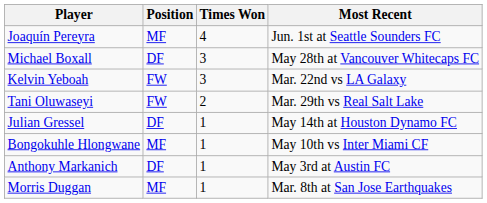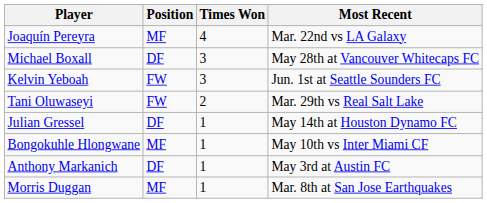Joaquín Pereyra | Most Recent: Jun. 1st at Seattle Sounders FC -> Mar. 22nd vs LA Galaxy
Kelvin Yeboah | Most Recent: Mar. 22nd vs LA Galaxy -> Jun. 1st at Seattle Sounders FC
